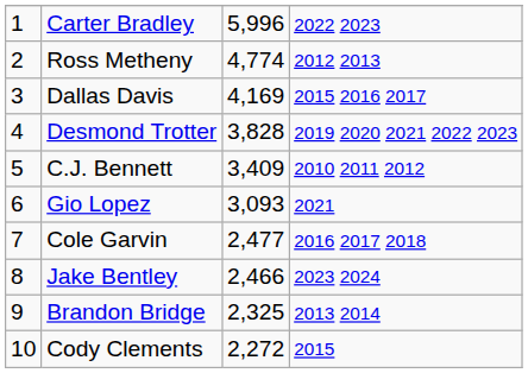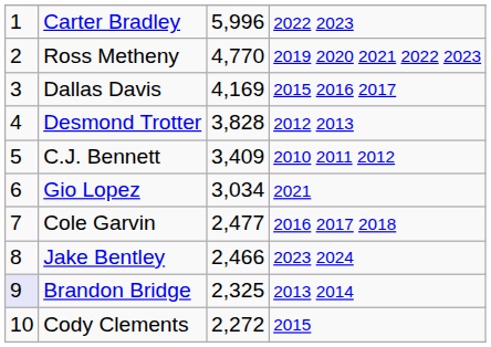Ross Metheny | column 3: 4,774 -> 4,770
Ross Metheny | column 4: 2012 2013 -> 2019 2020 2021 2022 2023
Desmond Trotter | column 4: 2019 2020 2021 2022 2023 -> 2012 2013
Gio Lopez | column 3: 3,093 -> 3,034
Brandon Bridge | column 1: no background -> lavender background
